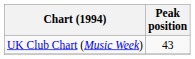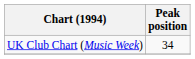UK Club Chart (Music Week) | Peak position: 43 -> 34
